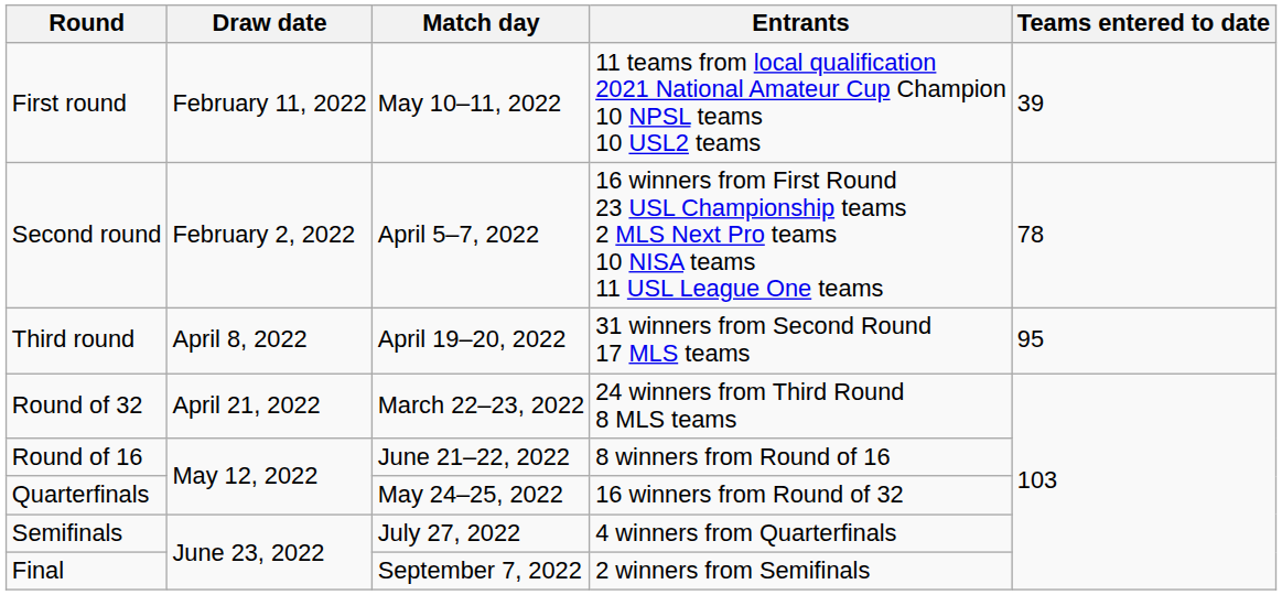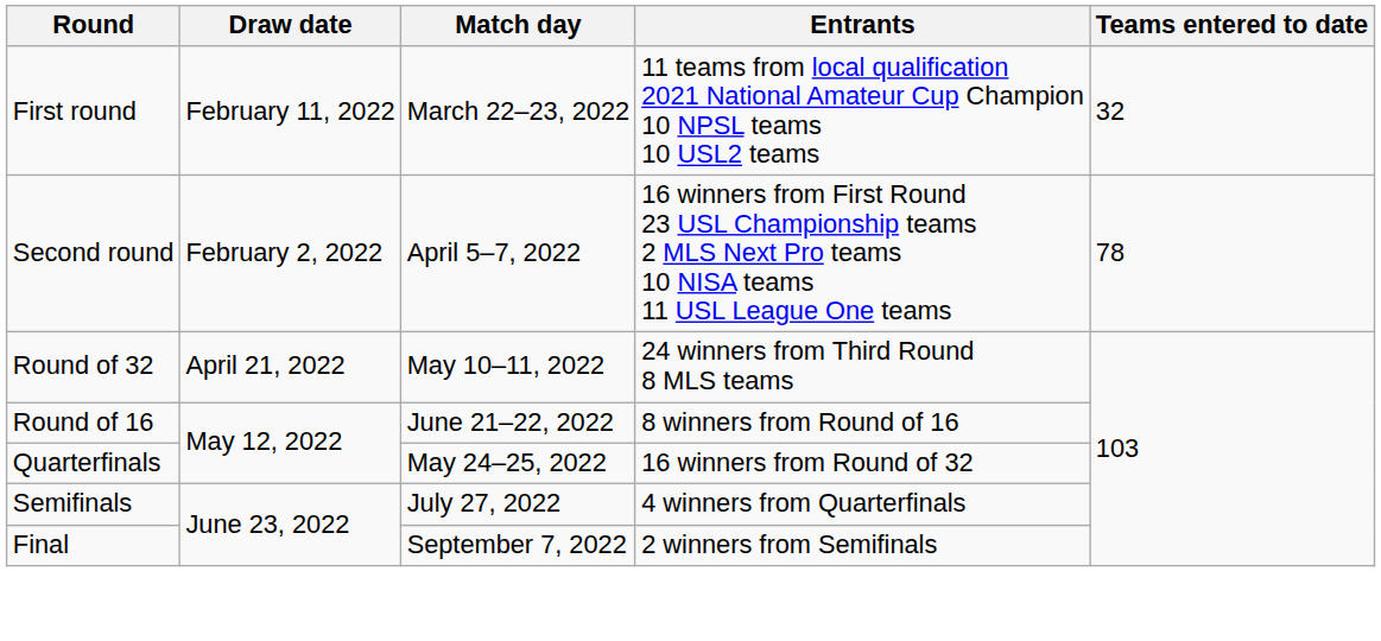First round | Match day: May 10–11, 2022 -> March 22–23, 2022
First round | Teams entered to date: 39 -> 32
- row: Third round | April 8, 2022 | April 19–20, 2022 | 31 winners from Second Round 17 MLS teams | 95
Round of 32 | Match day: March 22–23, 2022 -> May 10–11, 2022
